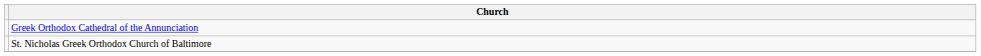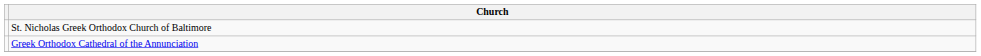rows swapped: Greek Orthodox Cathedral of the Annunciation <-> St. Nicholas Greek Orthodox Church of Baltimore
